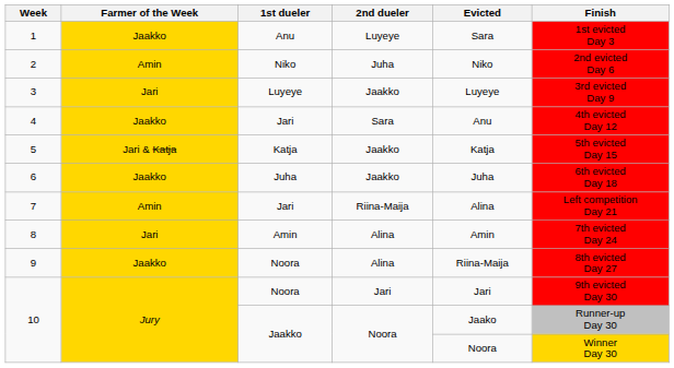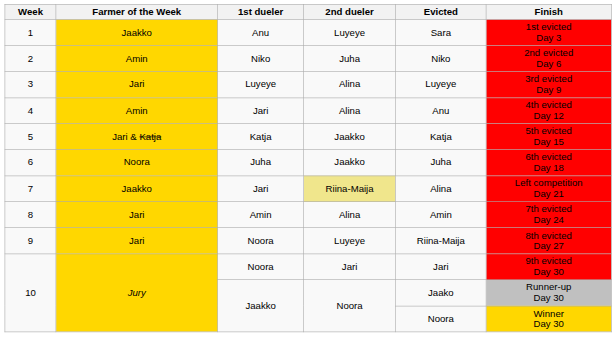3 | 2nd dueler: Jaakko -> Alina
4 | Farmer of the Week: Jaakko -> Amin
4 | 2nd dueler: Sara -> Alina
6 | Farmer of the Week: Jaakko -> Noora
7 | Farmer of the Week: Amin -> Jaakko
7 | 2nd dueler: no background -> khaki background
9 | Farmer of the Week: Jaakko -> Jari
9 | 2nd dueler: Alina -> Luyeye
